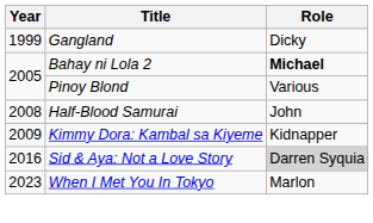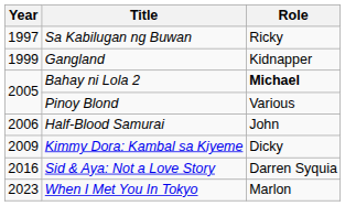+ row: 1997 | Sa Kabilugan ng Buwan | Ricky
Gangland | Role: Dicky -> Kidnapper
Half-Blood Samurai | Year: 2008 -> 2006
Kimmy Dora: Kambal sa Kiyeme | Role: Kidnapper -> Dicky
Sid & Aya: Not a Love Story | Role: lightgrey background -> no background
